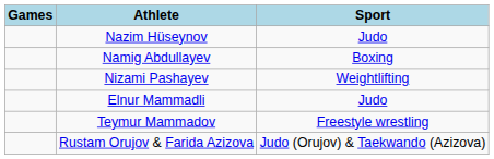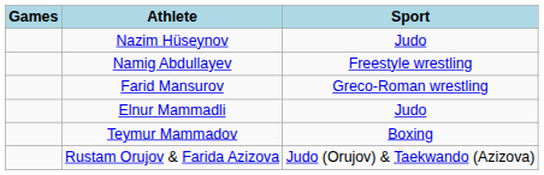Namig Abdullayev | Sport: Boxing -> Freestyle wrestling
- row: Nizami Pashayev | Weightlifting
+ row: Farid Mansurov | Greco-Roman wrestling
Teymur Mammadov | Sport: Freestyle wrestling -> Boxing
